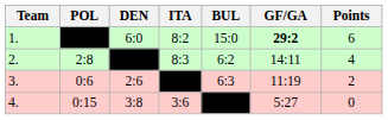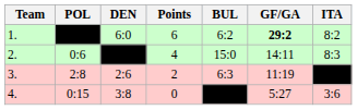columns swapped: ITA <-> Points
1. | BUL: 15:0 -> 6:2
2. | POL: 2:8 -> 0:6
2. | BUL: 6:2 -> 15:0
3. | POL: 0:6 -> 2:8
